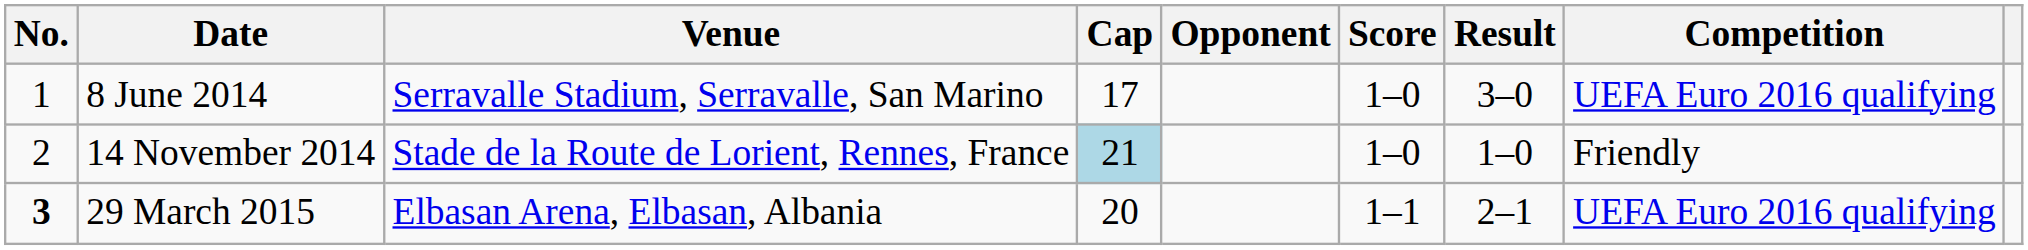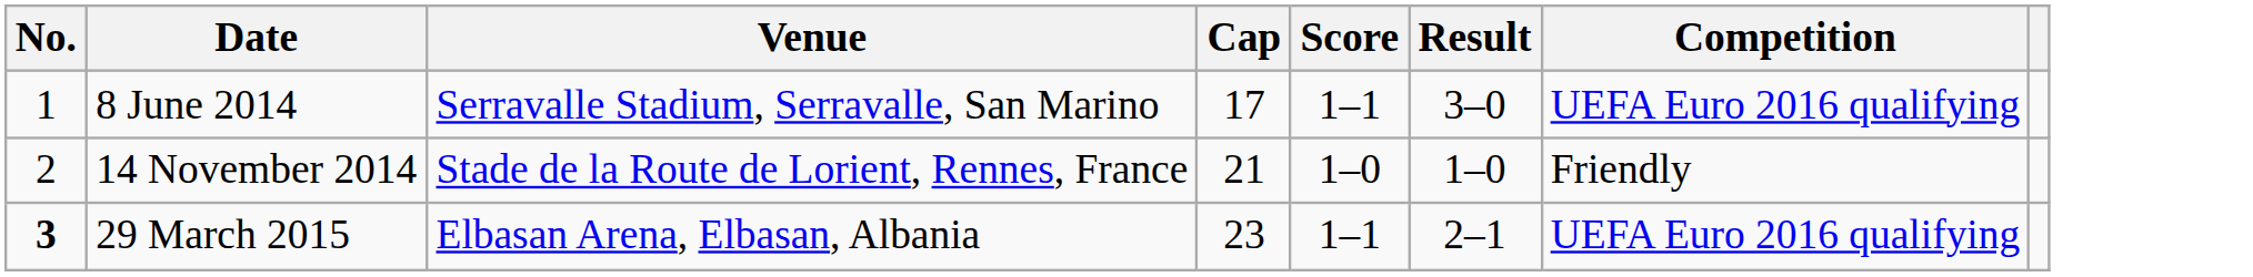- column: Opponent
8 June 2014 | Score: 1–0 -> 1–1
14 November 2014 | Cap: lightblue background -> no background
29 March 2015 | Cap: 20 -> 23
